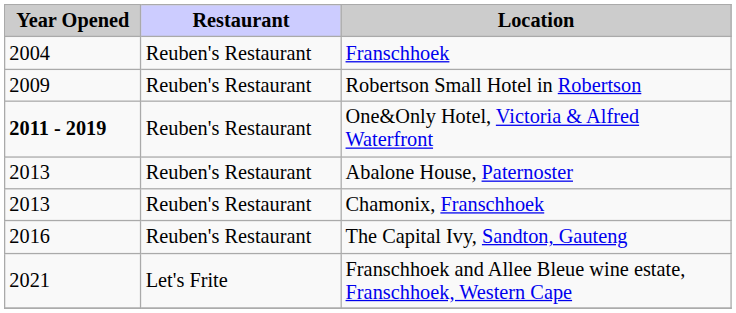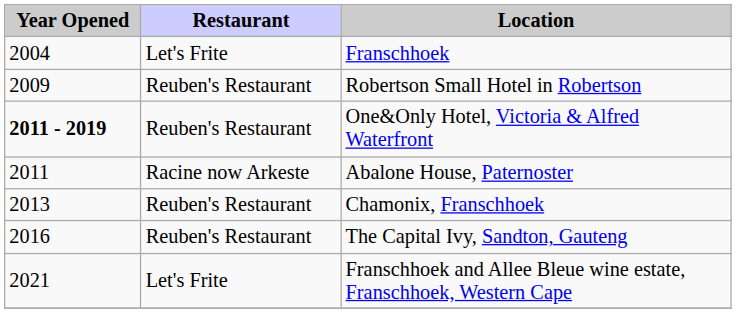Franschhoek | Restaurant: Reuben's Restaurant -> Let's Frite
Abalone House, Paternoster | Year Opened: 2013 -> 2011
Abalone House, Paternoster | Restaurant: Reuben's Restaurant -> Racine now Arkeste
